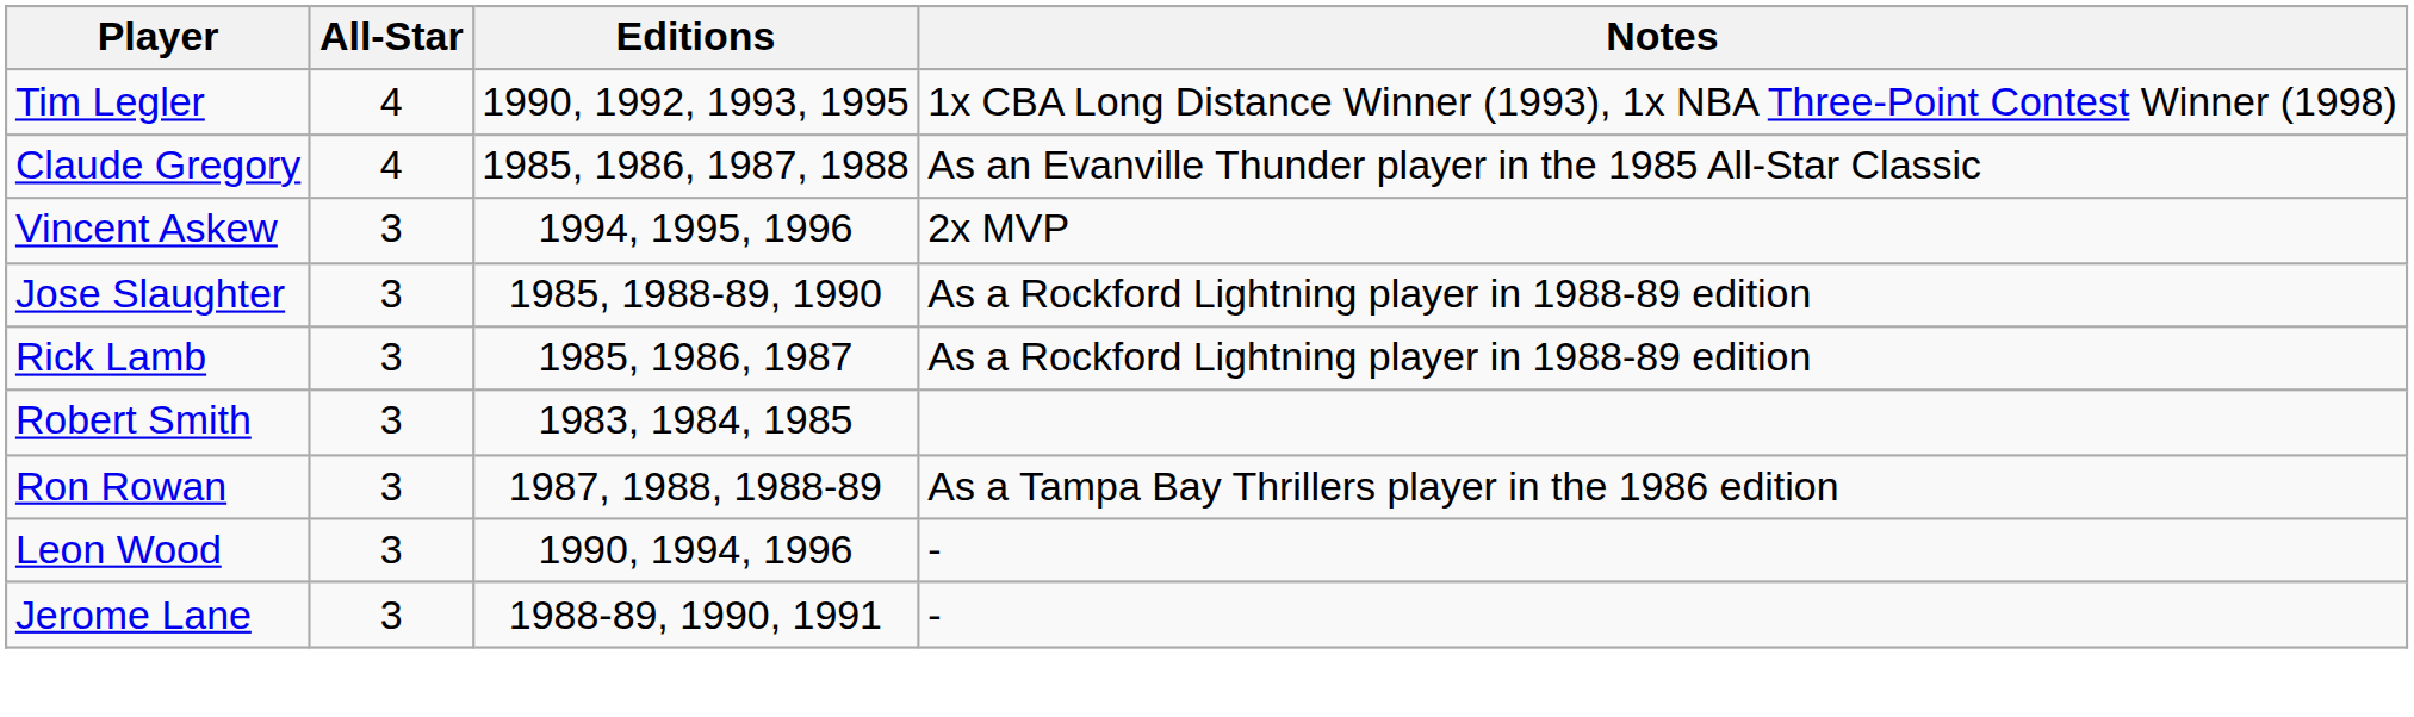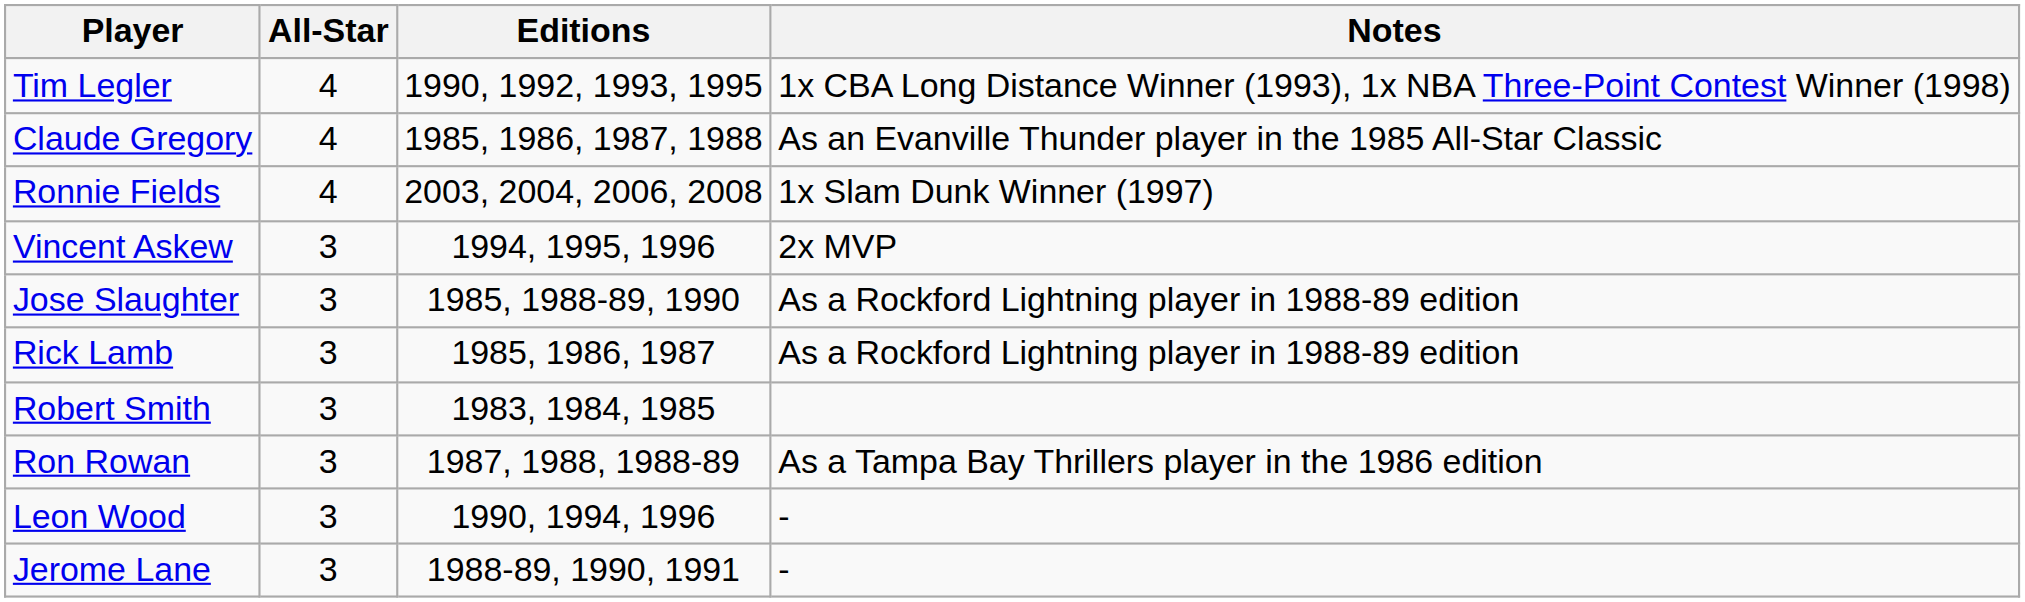+ row: Ronnie Fields | 4 | 2003, 2004, 2006, 2008 | 1x Slam Dunk Winner (1997)
